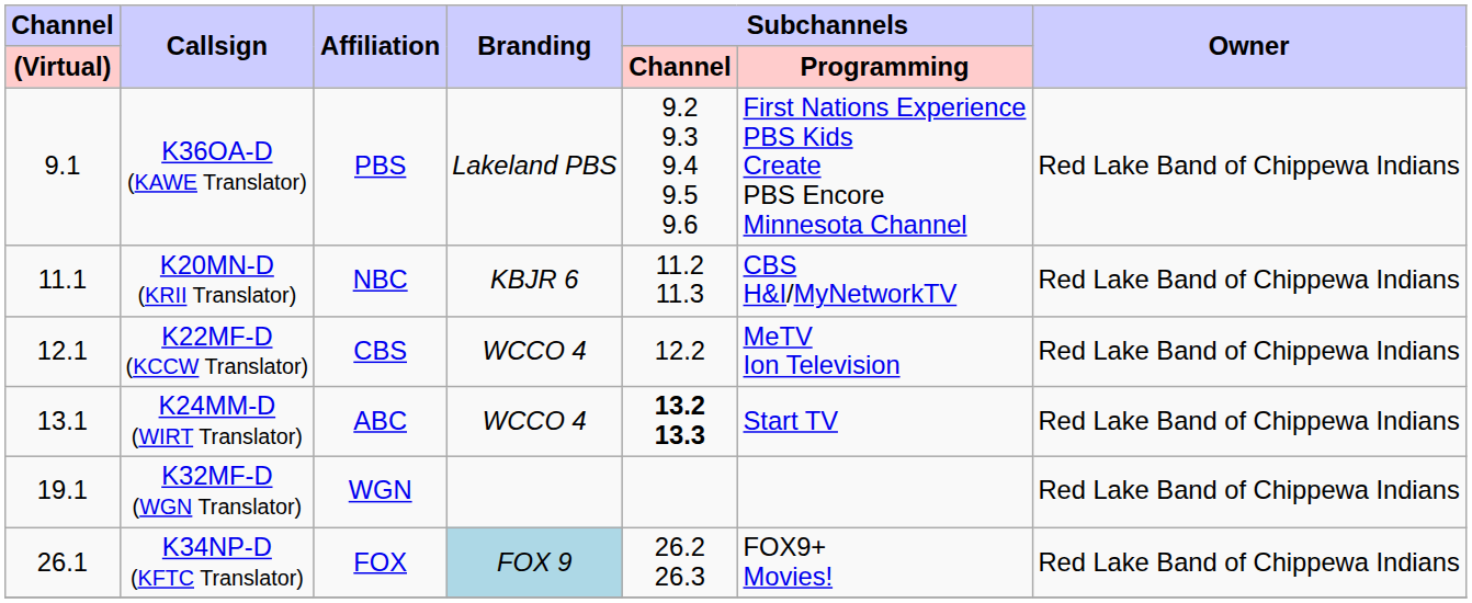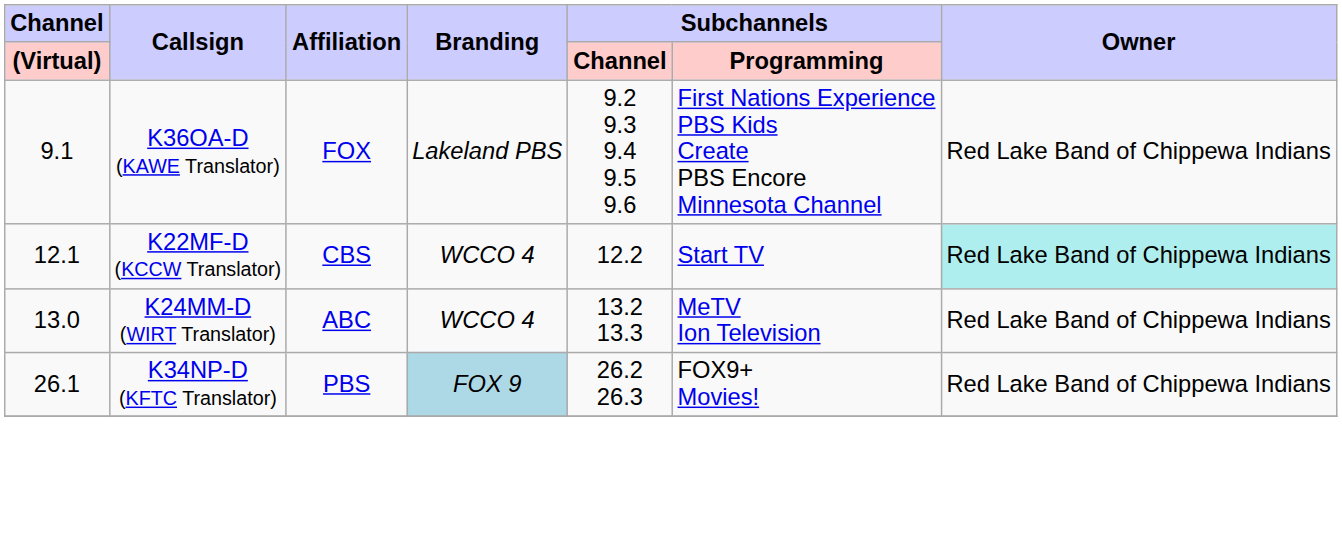K36OA-D (KAWE Translator) | Affiliation: PBS -> FOX
- row: 11.1 | K20MN-D (KRII Translator) | NBC | KBJR 6 | 11.2 11.3 | CBS H&I/MyNetworkTV | Red Lake Band of Chippewa Indians
K22MF-D (KCCW Translator) | Subchannels / Programming: MeTV Ion Television -> Start TV
K22MF-D (KCCW Translator) | Owner: no background -> paleturquoise background
K24MM-D (WIRT Translator) | Channel / (Virtual): 13.1 -> 13.0
K24MM-D (WIRT Translator) | Subchannels / Channel: bold -> normal
K24MM-D (WIRT Translator) | Subchannels / Programming: Start TV -> MeTV Ion Television
- row: 19.1 | K32MF-D (WGN Translator) | WGN | Red Lake Band of Chippewa Indians
K34NP-D (KFTC Translator) | Affiliation: FOX -> PBS
